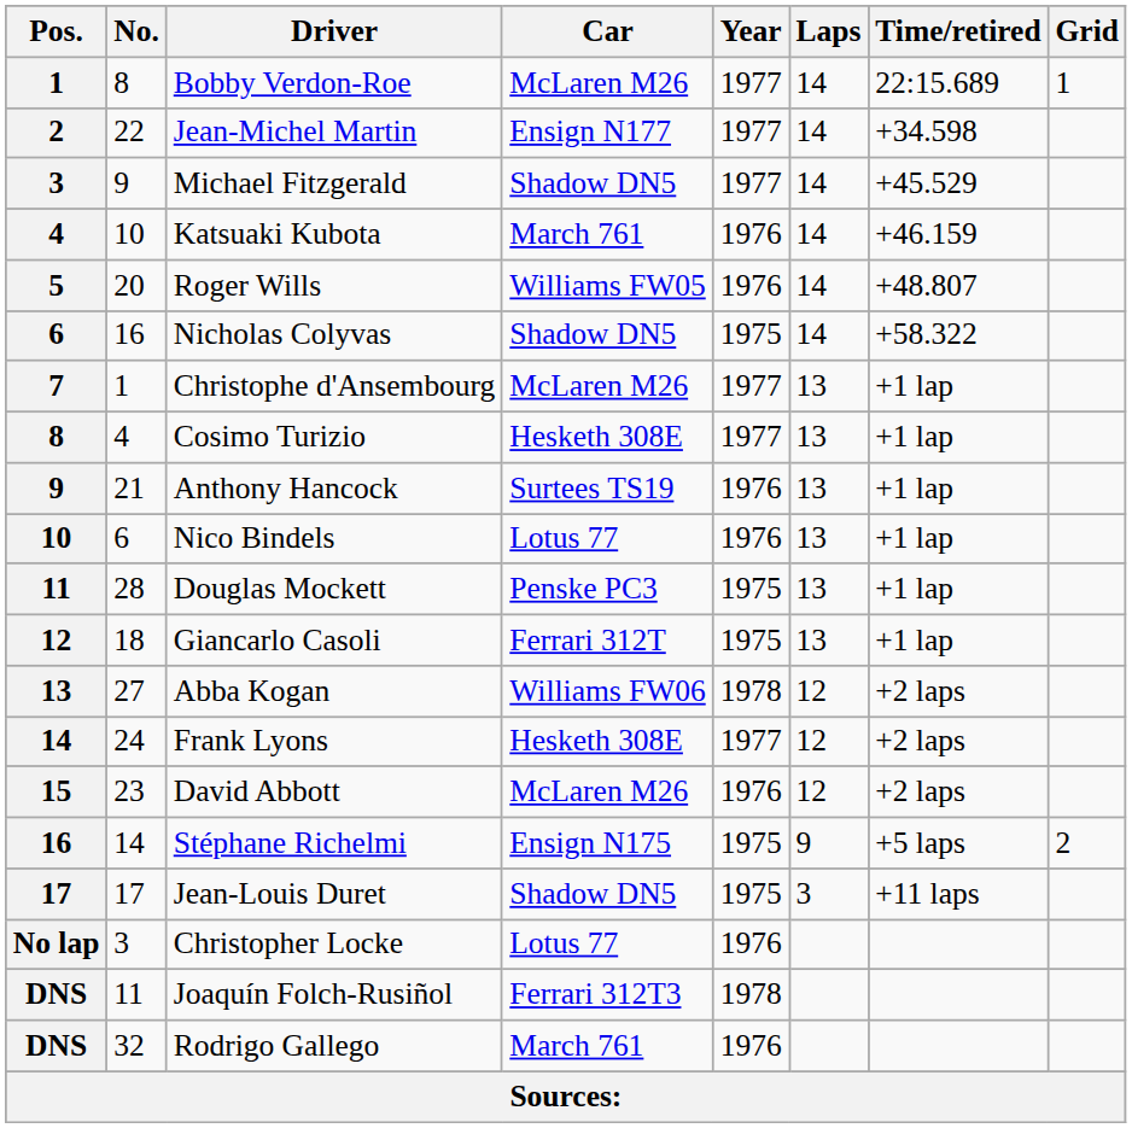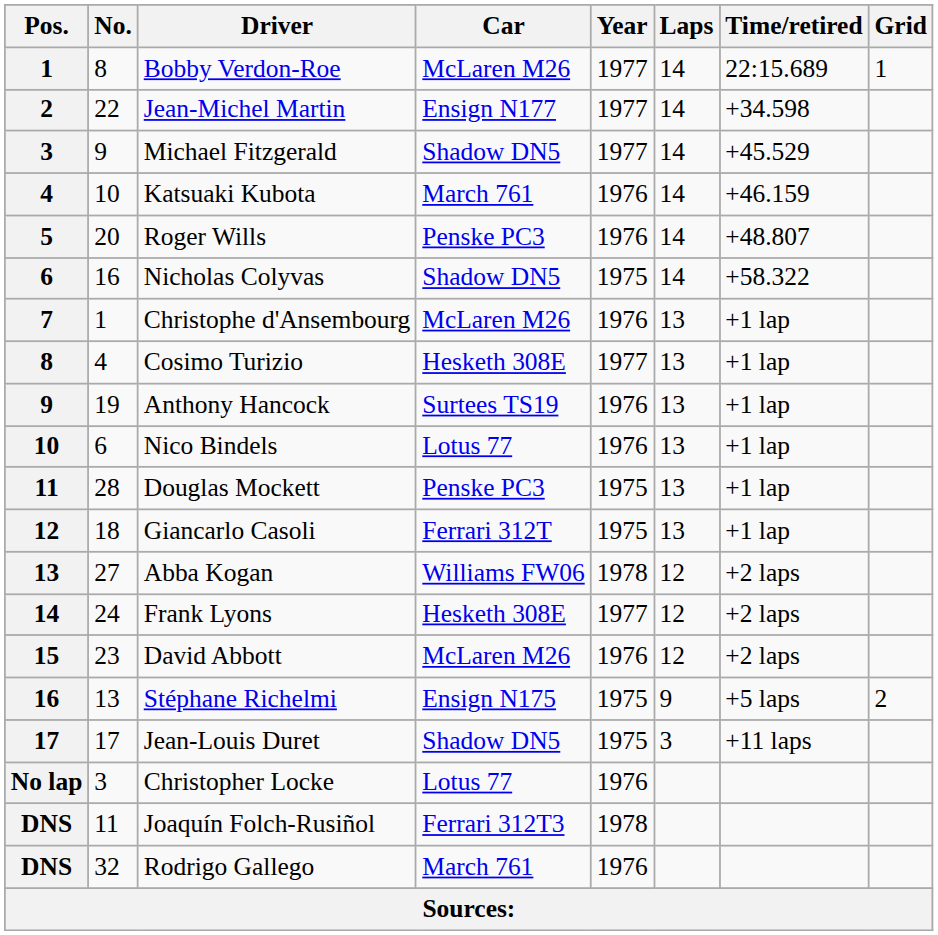Roger Wills | Car: Williams FW05 -> Penske PC3
Christophe d'Ansembourg | Year: 1977 -> 1976
Anthony Hancock | No.: 21 -> 19
Stéphane Richelmi | No.: 14 -> 13
